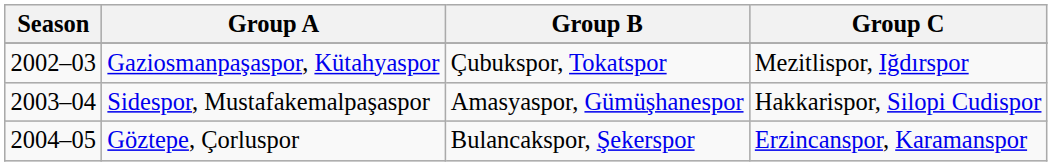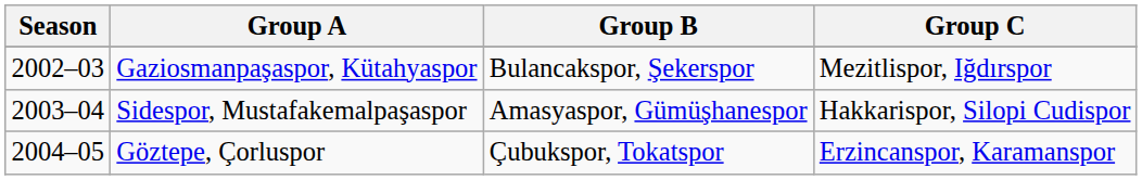Gaziosmanpaşaspor, Kütahyaspor | Group B: Çubukspor, Tokatspor -> Bulancakspor, Şekerspor
Göztepe, Çorluspor | Group B: Bulancakspor, Şekerspor -> Çubukspor, Tokatspor
